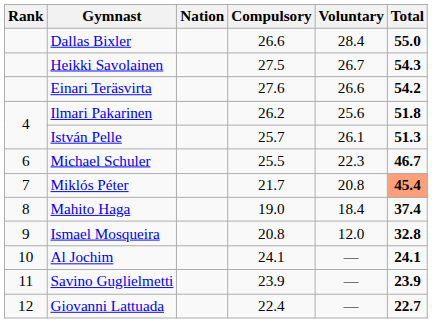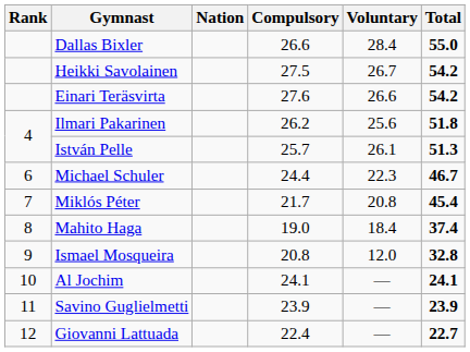Heikki Savolainen | Total: 54.3 -> 54.2
Michael Schuler | Compulsory: 25.5 -> 24.4
Miklós Péter | Total: lightsalmon background -> no background
